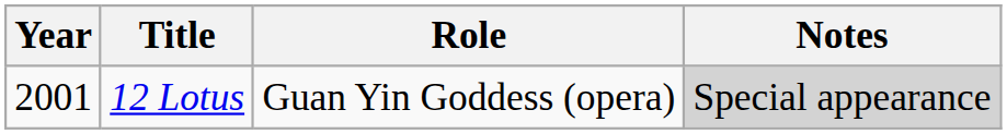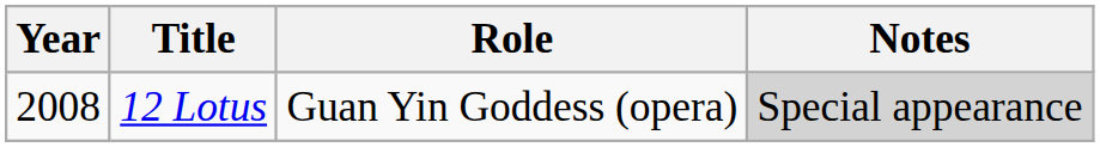12 Lotus | Year: 2001 -> 2008
